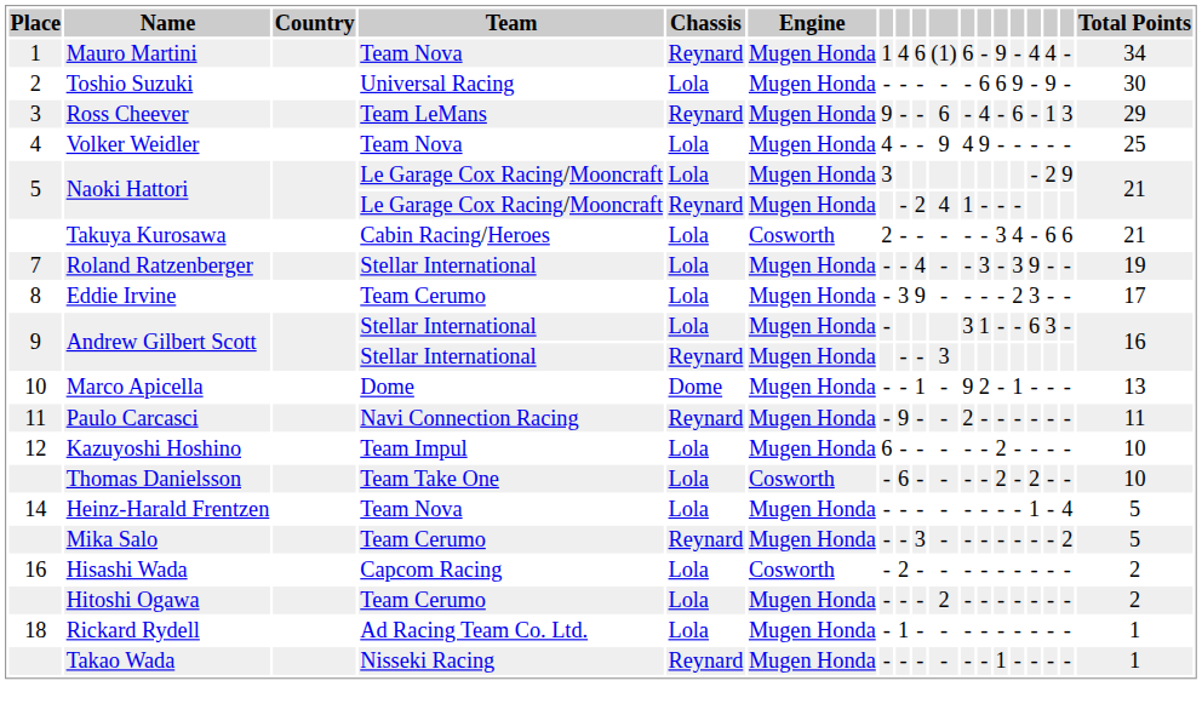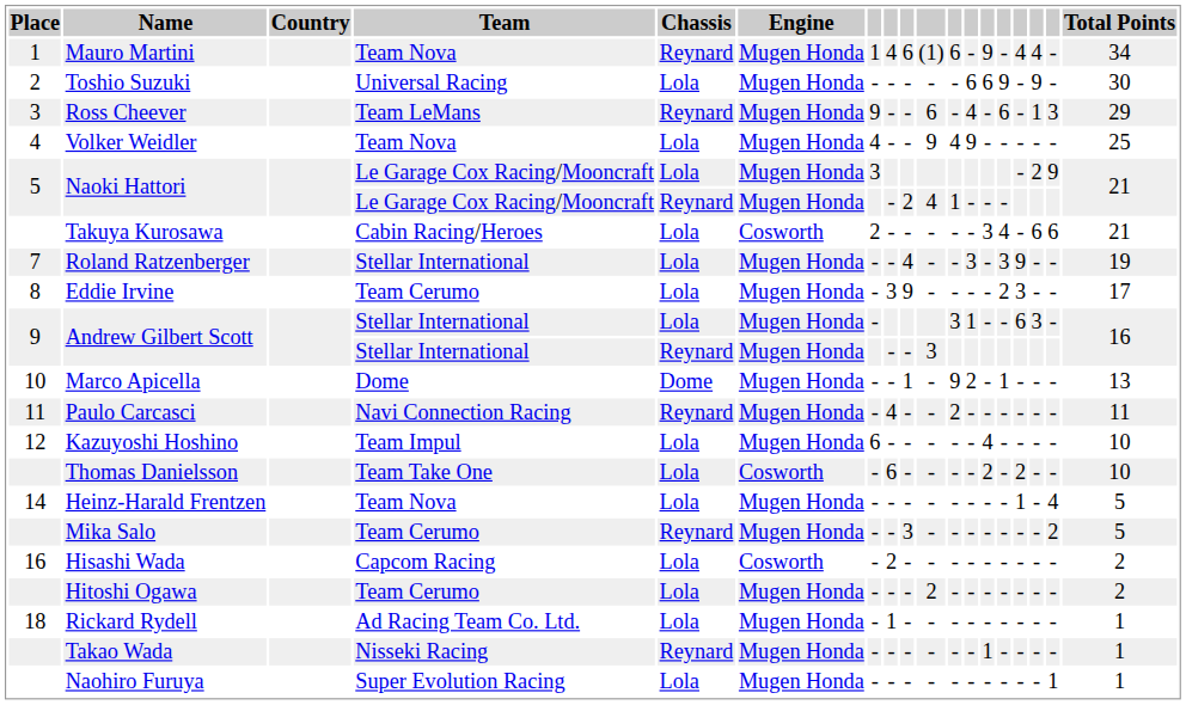Paulo Carcasci | column 8: 9 -> 4
Kazuyoshi Hoshino | column 13: 2 -> 4
+ row: Naohiro Furuya | Super Evolution Racing | Lola | Mugen Honda | - | - | - | - | - | - | - | - | - | - | 1 | 1
